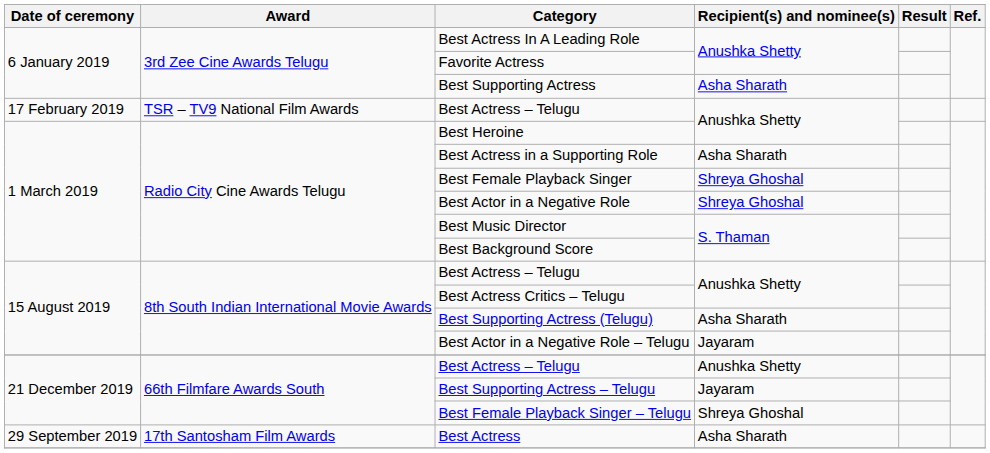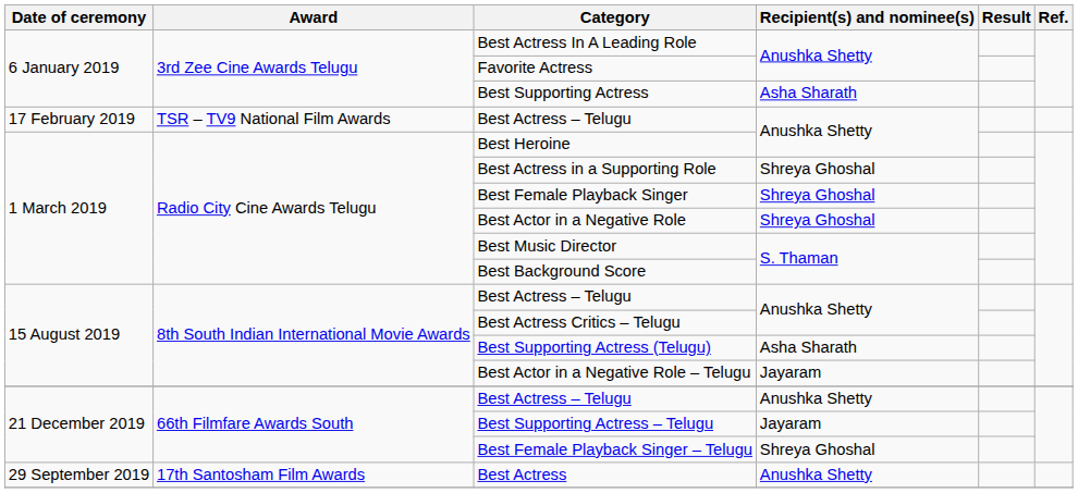Best Actress in a Supporting Role | Recipient(s) and nominee(s): Asha Sharath -> Shreya Ghoshal
Best Actress | Recipient(s) and nominee(s): Asha Sharath -> Anushka Shetty
